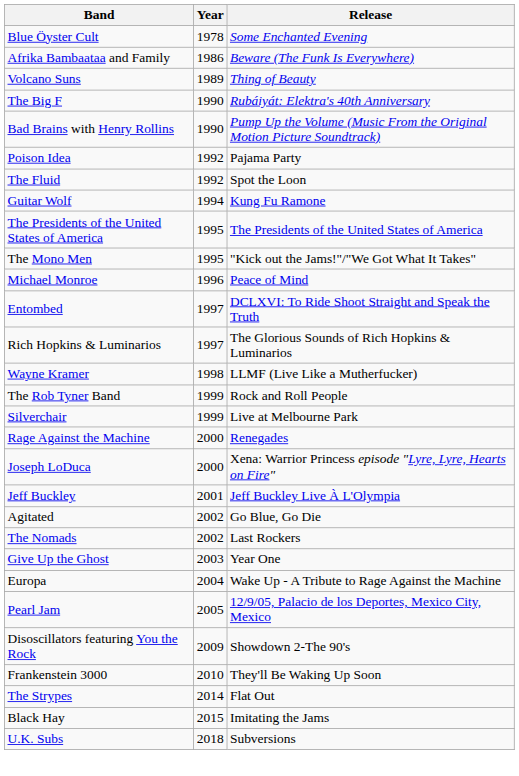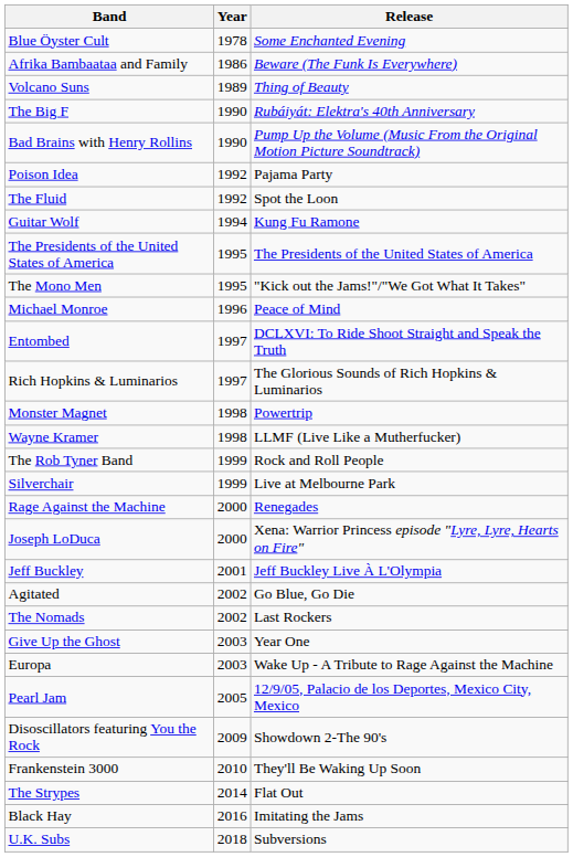+ row: Monster Magnet | 1998 | Powertrip
Europa | Year: 2004 -> 2003
Black Hay | Year: 2015 -> 2016
